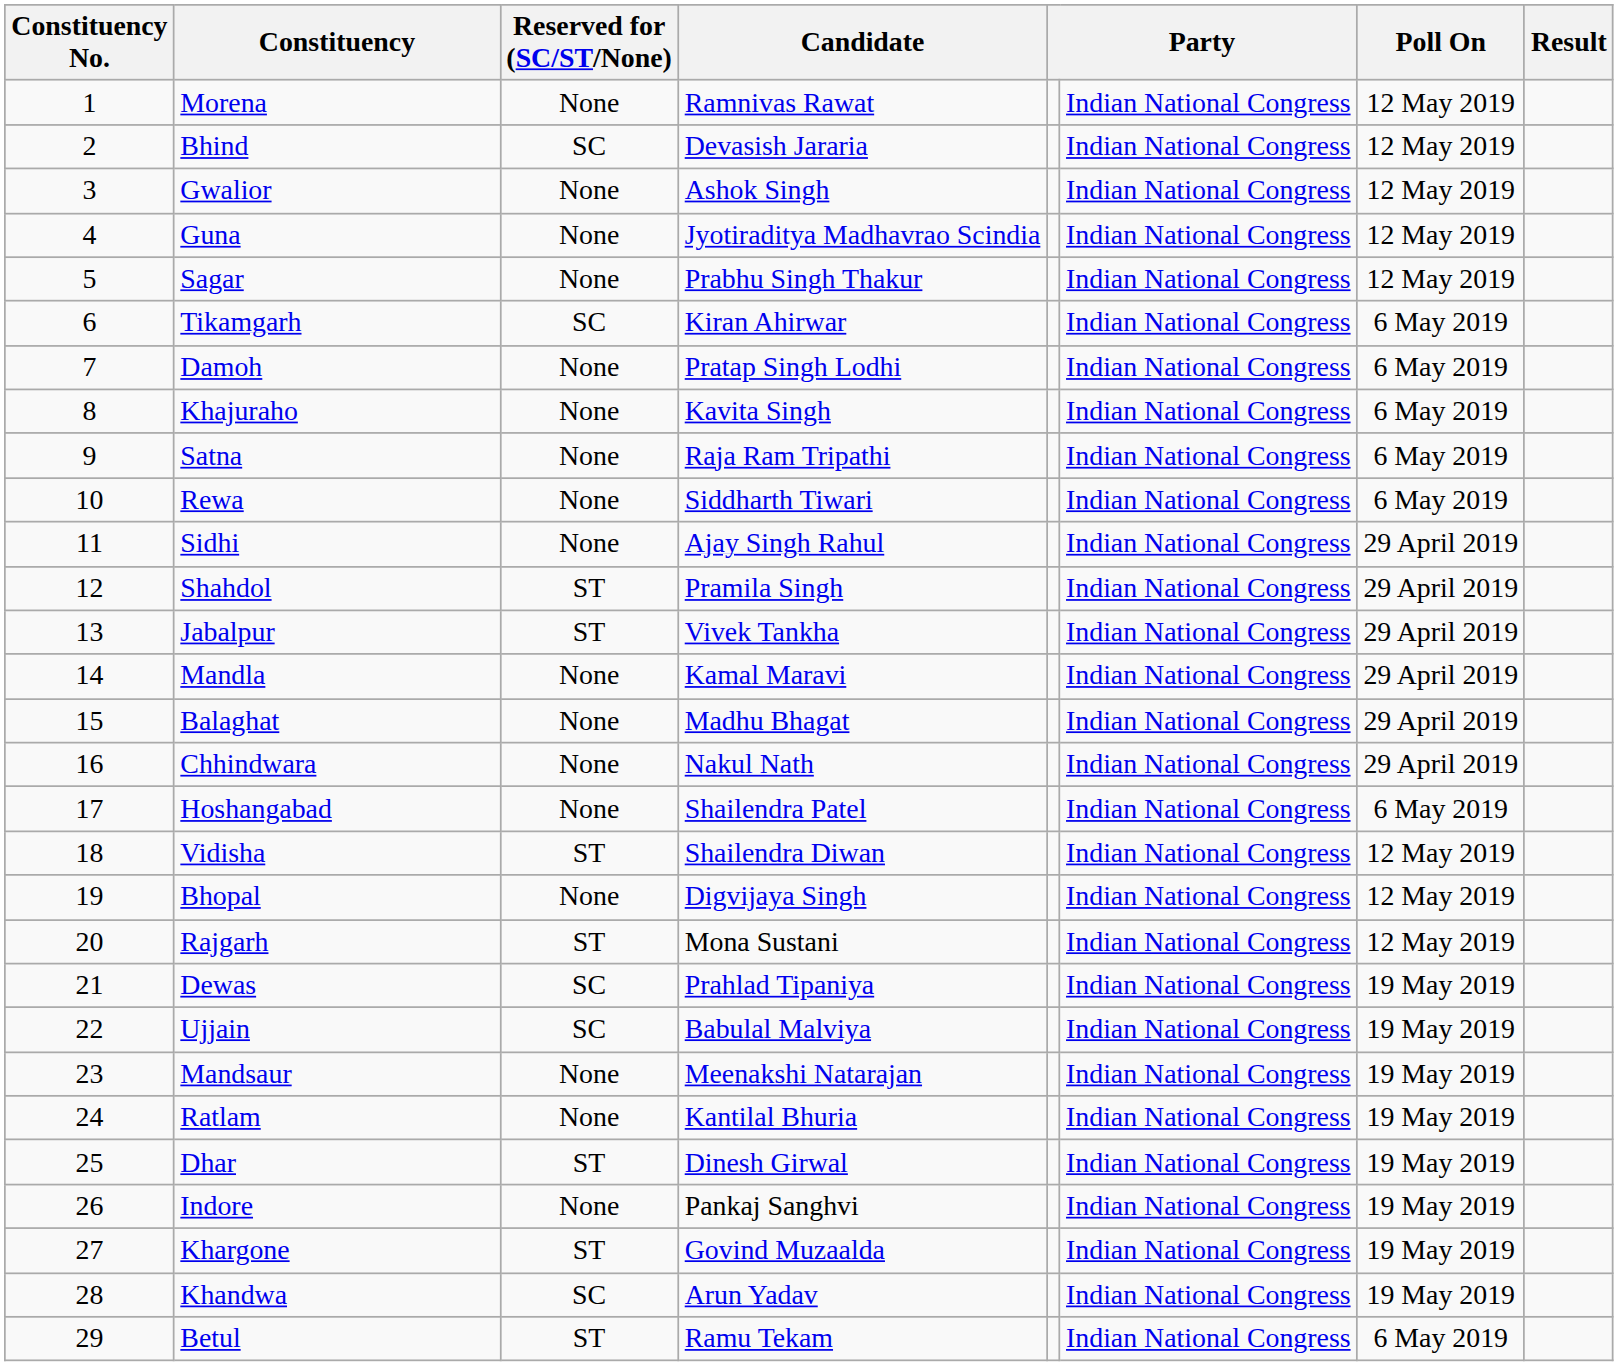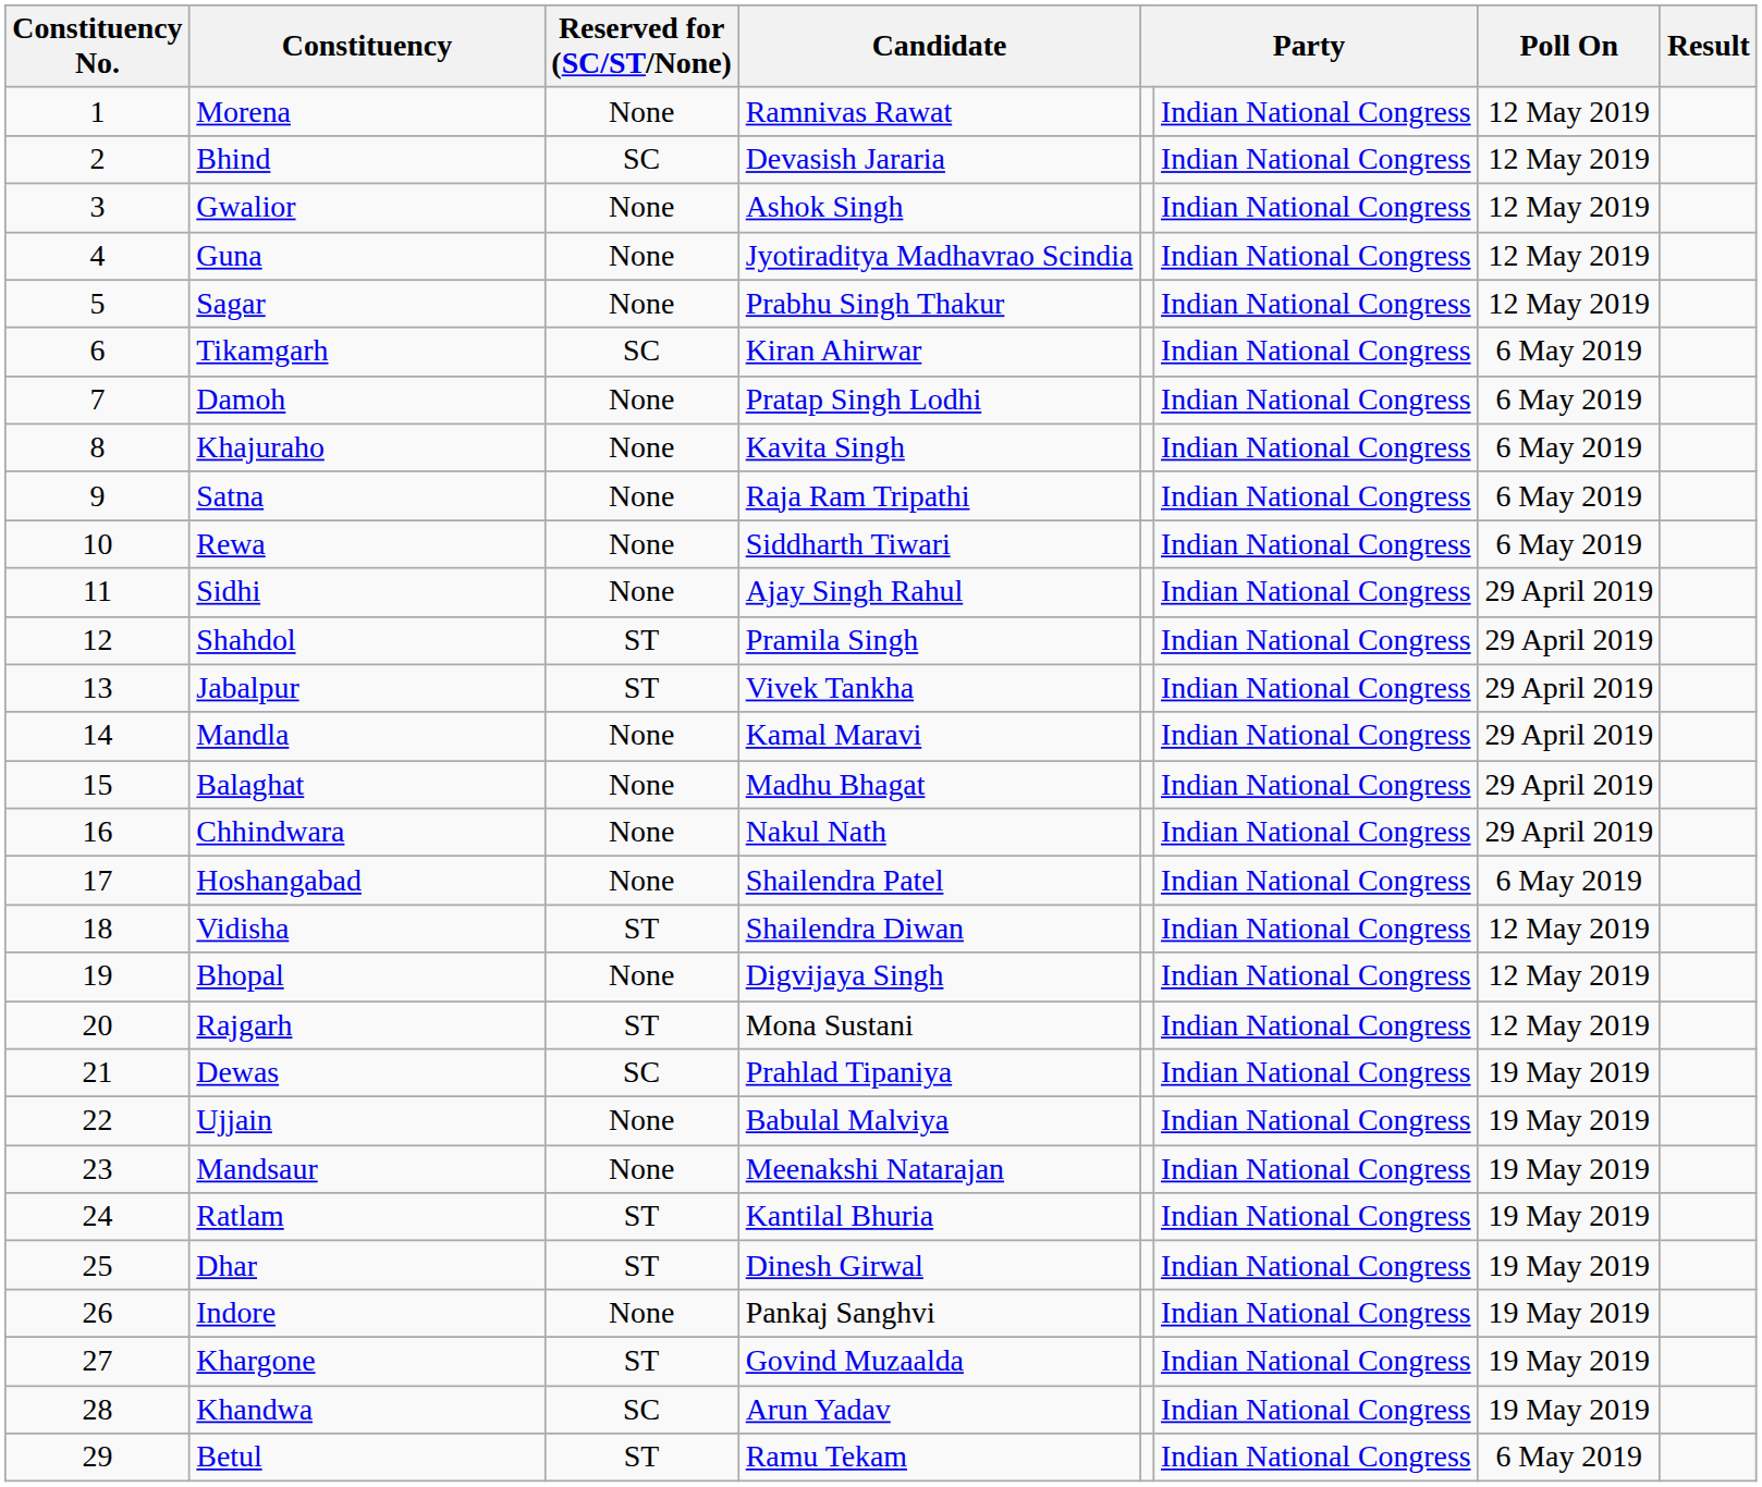Ujjain | Reserved for (SC/ST/None): SC -> None
Ratlam | Reserved for (SC/ST/None): None -> ST
